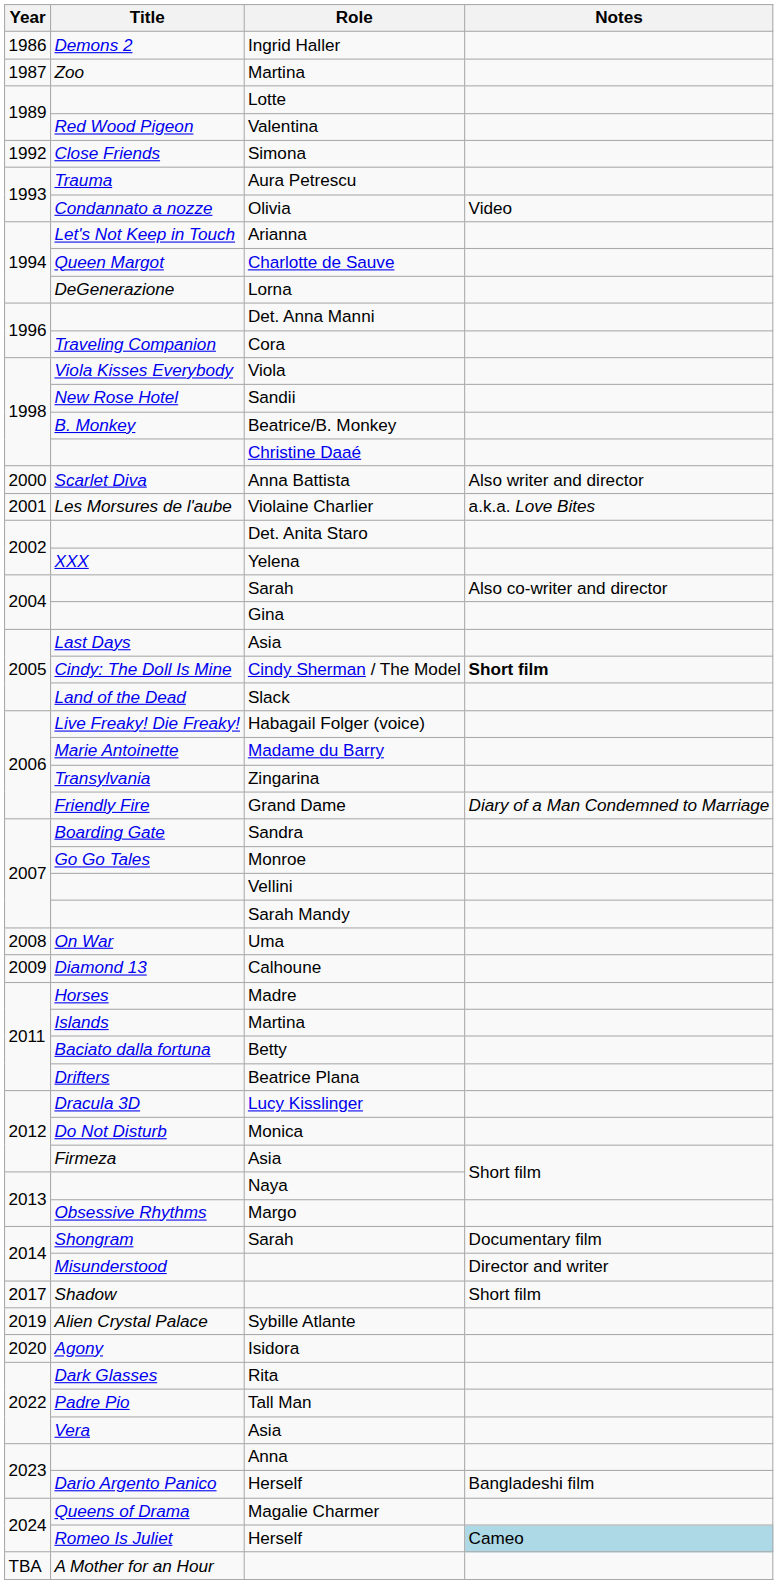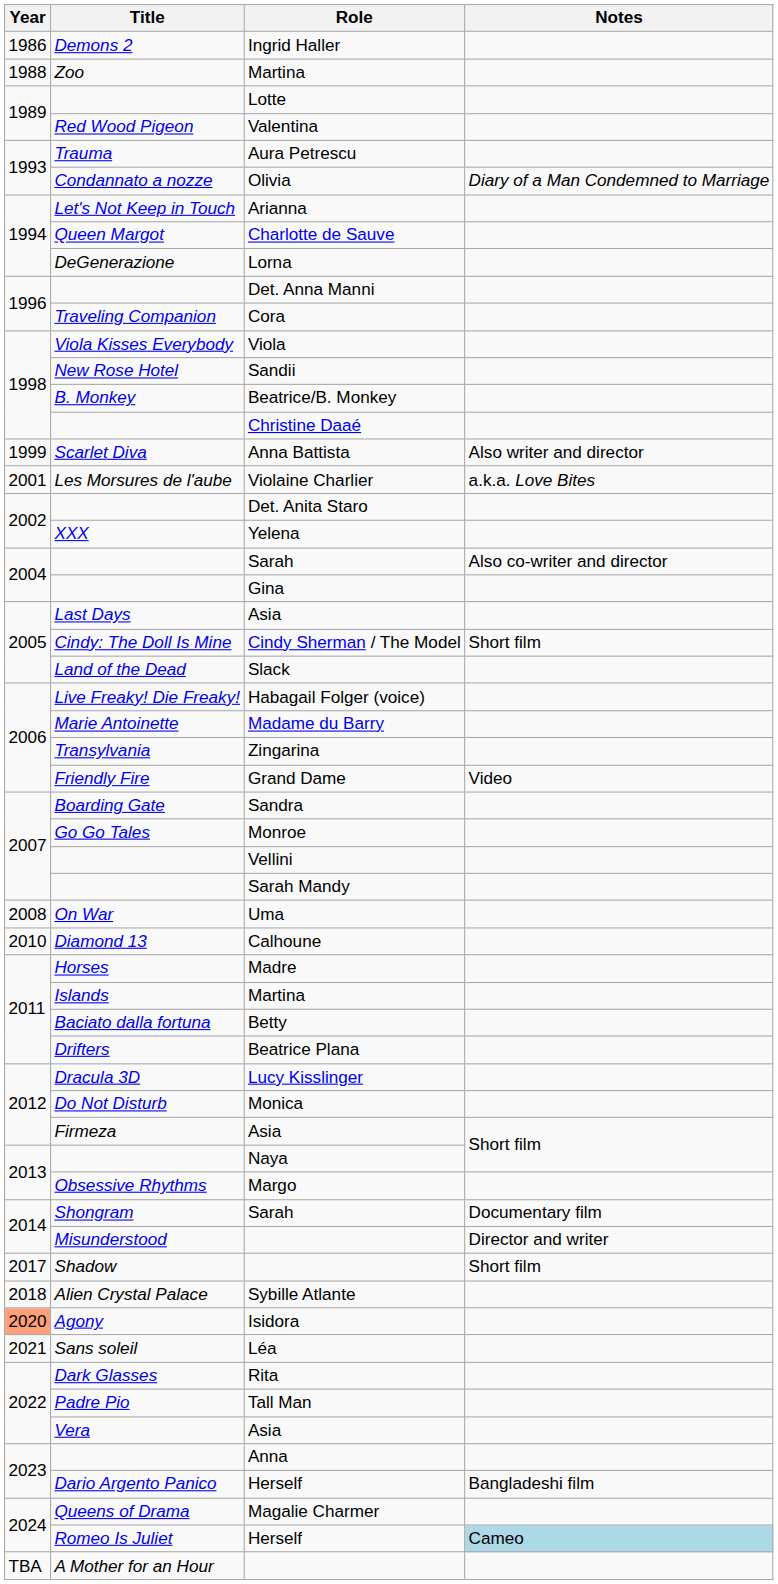Zoo / Martina | Year: 1987 -> 1988
- row: 1992 | Close Friends | Simona
Olivia | Notes: Video -> Diary of a Man Condemned to Marriage
Anna Battista | Year: 2000 -> 1999
Cindy Sherman / The Model | Notes: bold -> normal
Grand Dame | Notes: Diary of a Man Condemned to Marriage -> Video
Calhoune | Year: 2009 -> 2010
Sybille Atlante | Year: 2019 -> 2018
Isidora | Year: no background -> lightsalmon background
+ row: 2021 | Sans soleil | Léa
